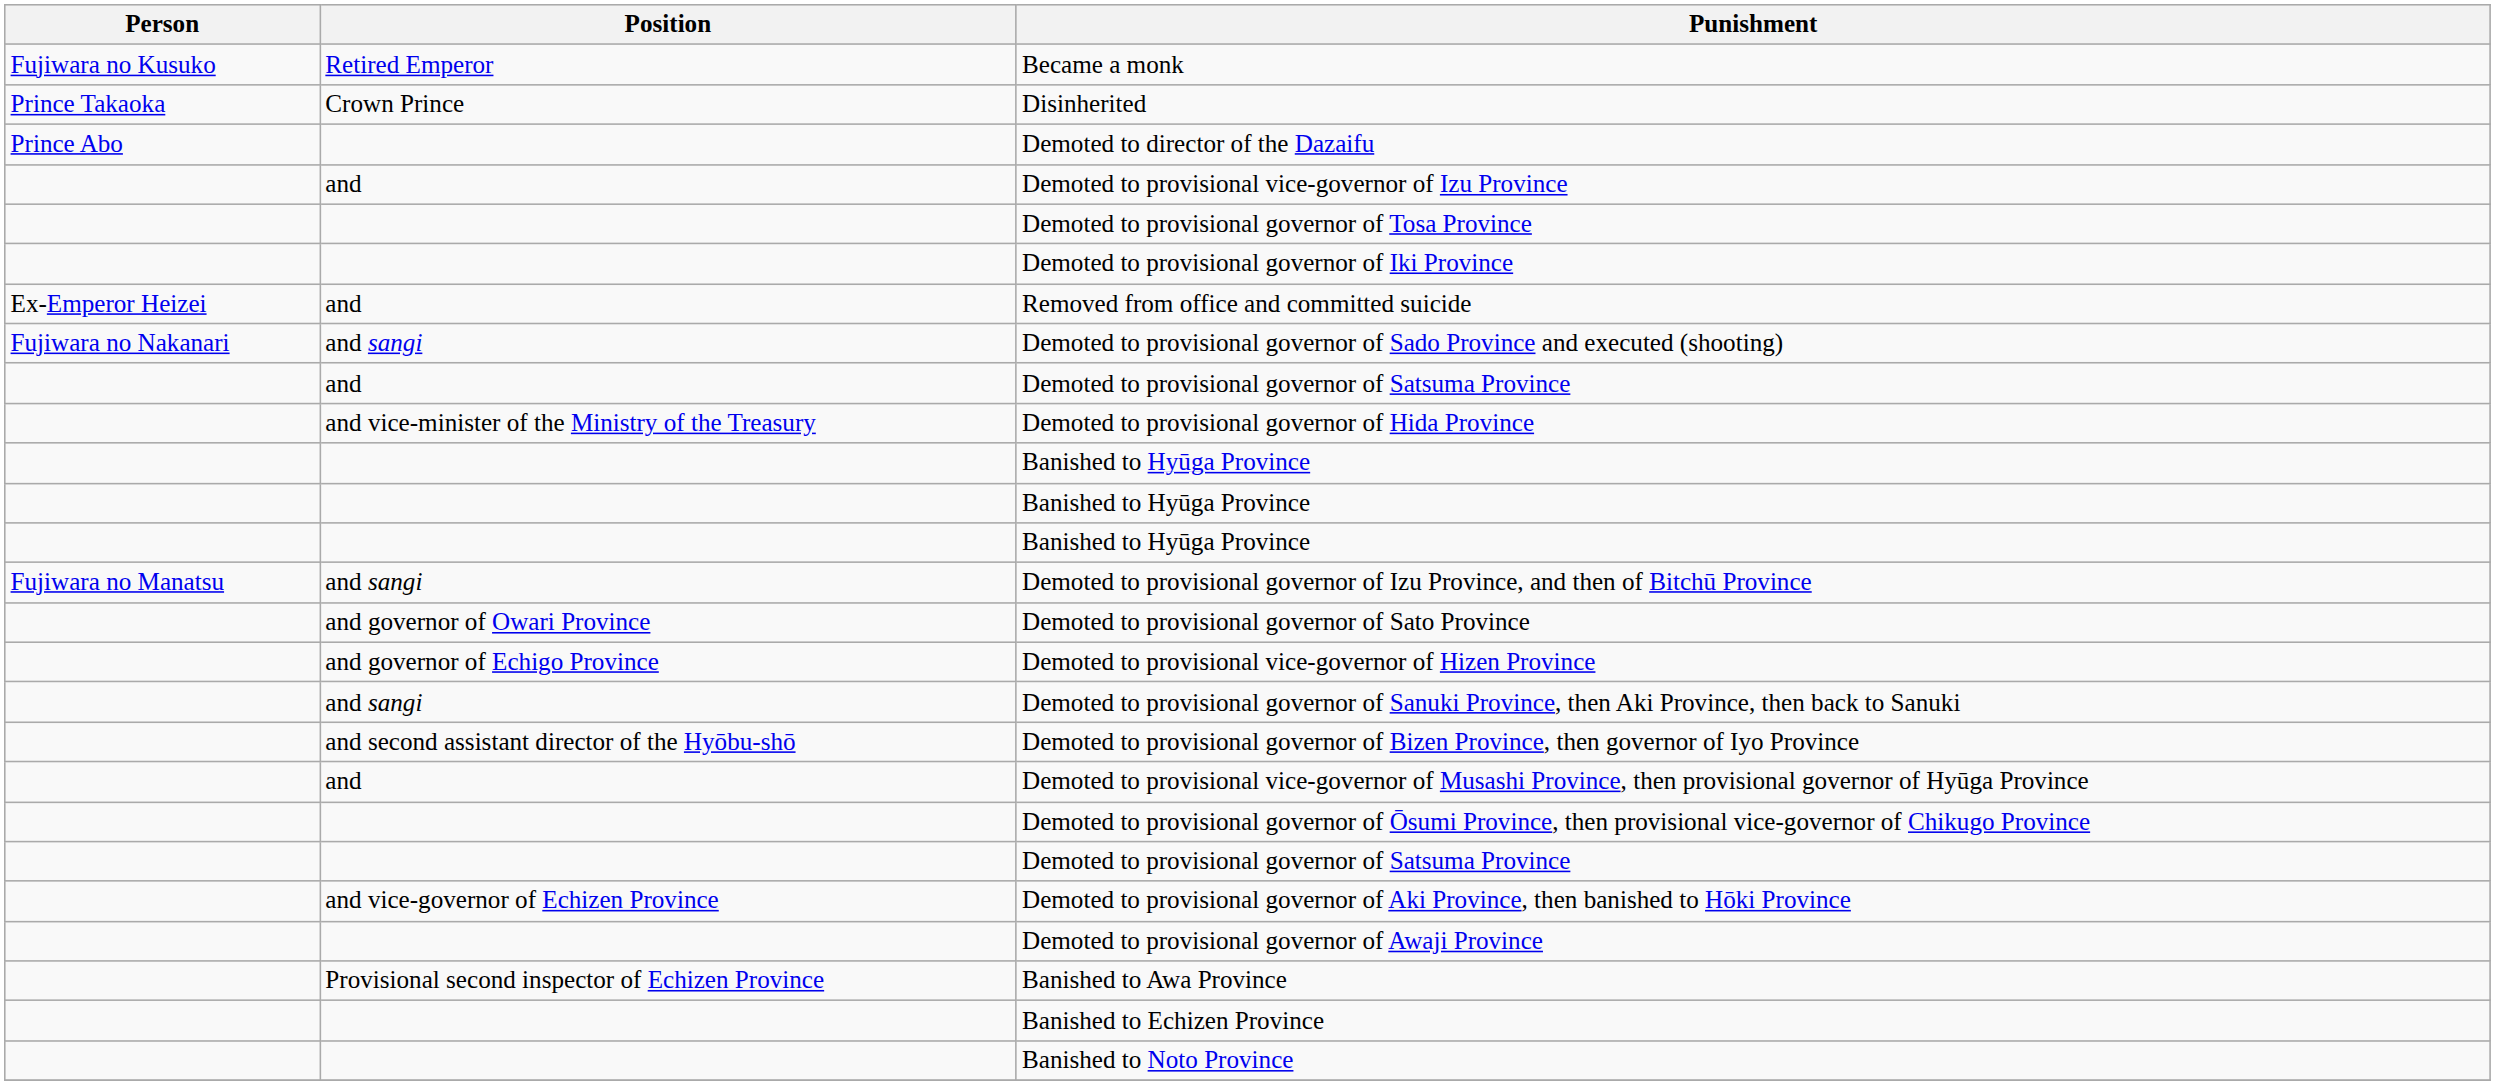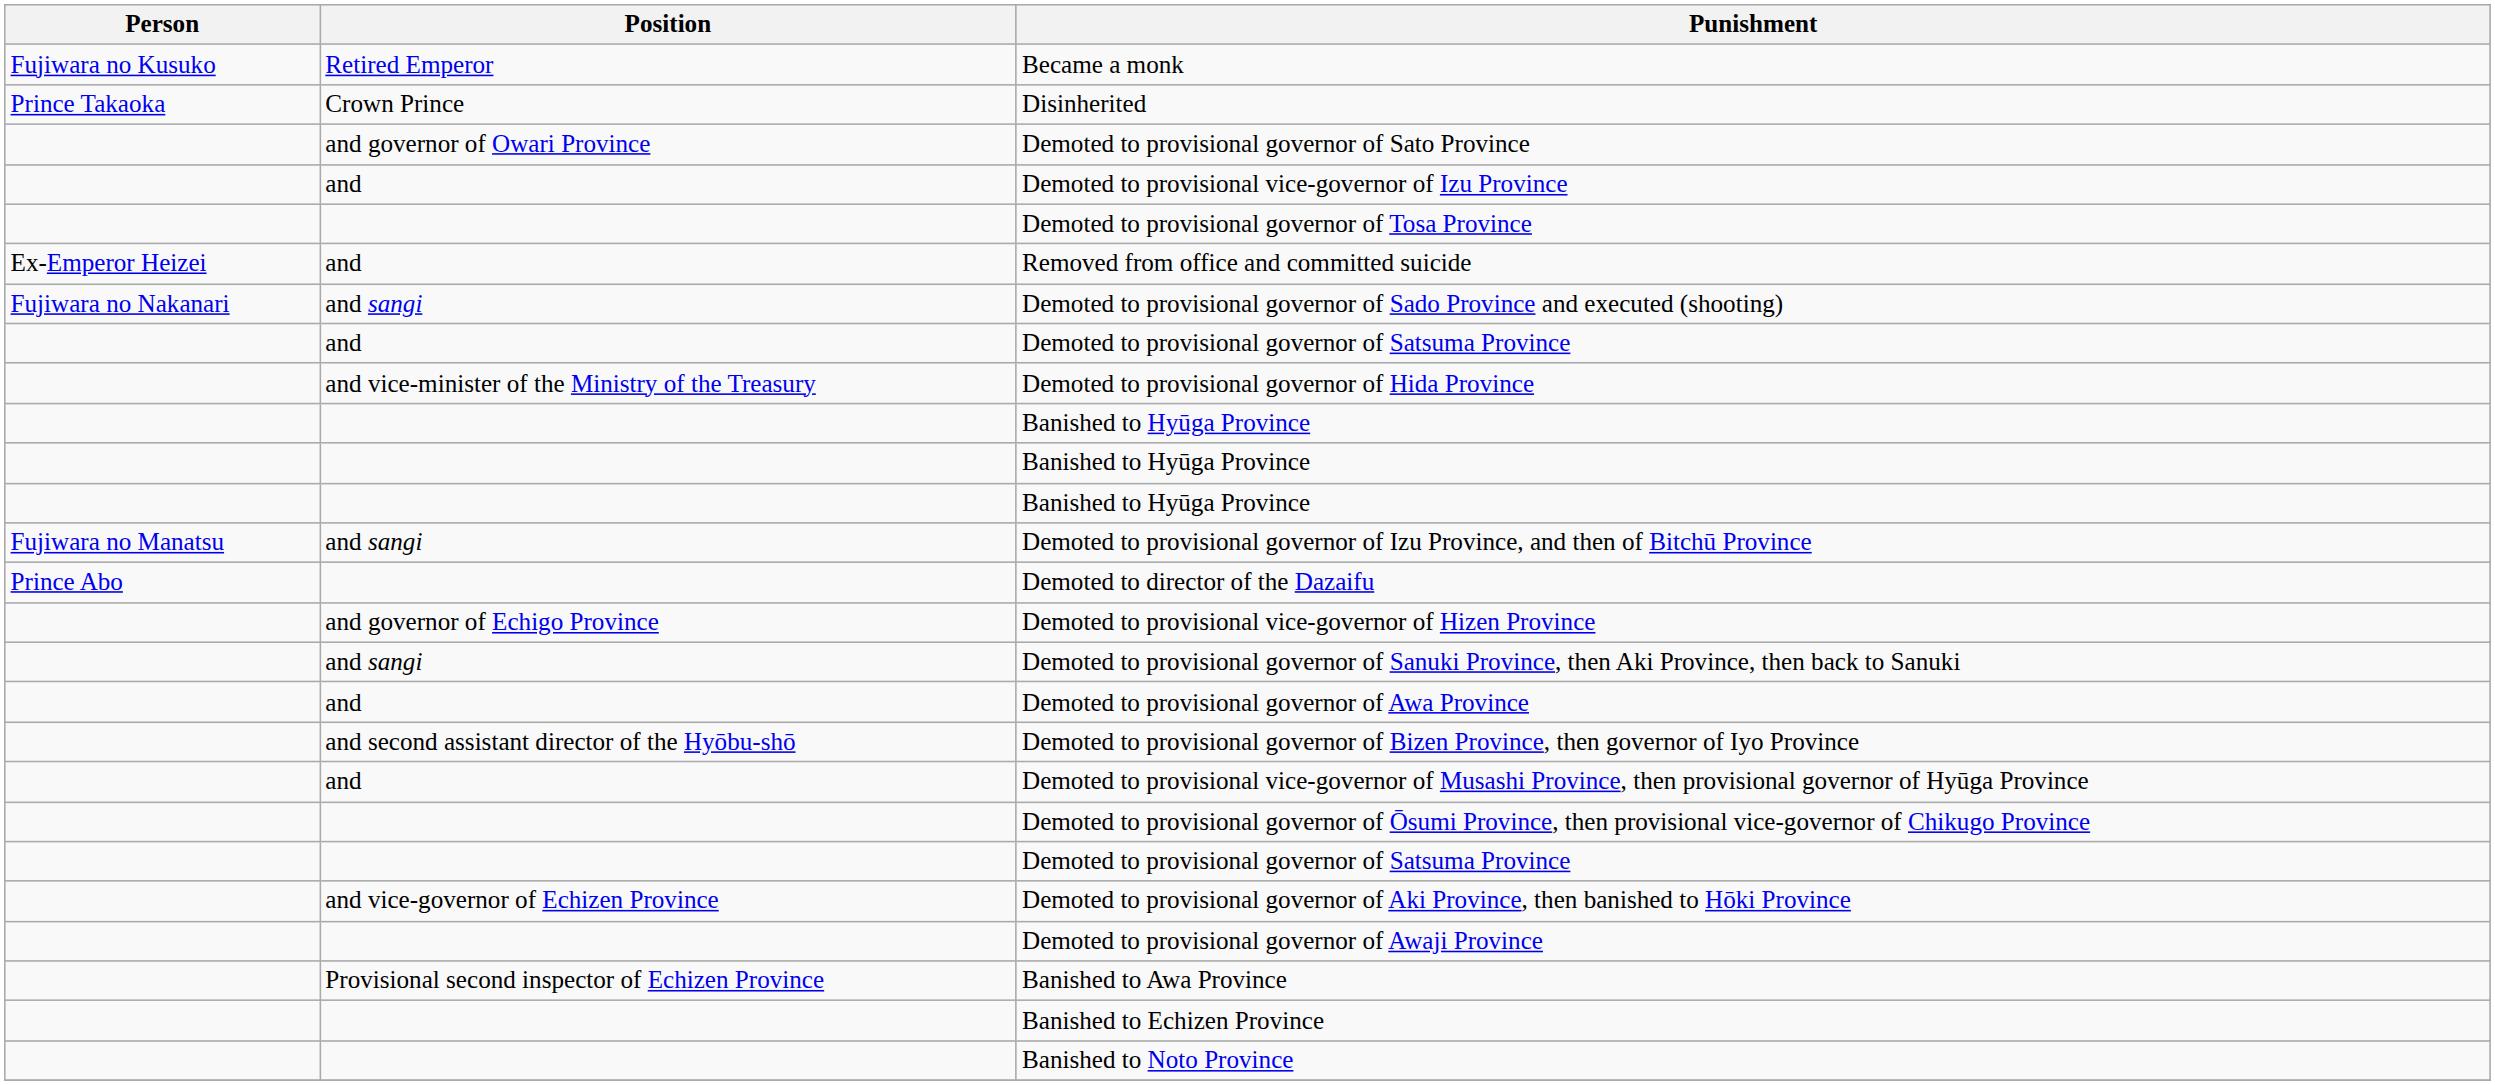rows swapped: Demoted to director of the Dazaifu <-> Demoted to provisional governor of Sato Province
- row: Demoted to provisional governor of Iki Province
+ row: and | Demoted to provisional governor of Awa Province
